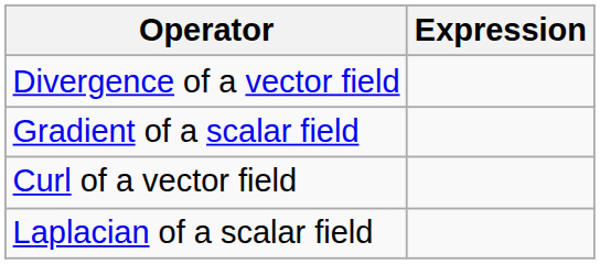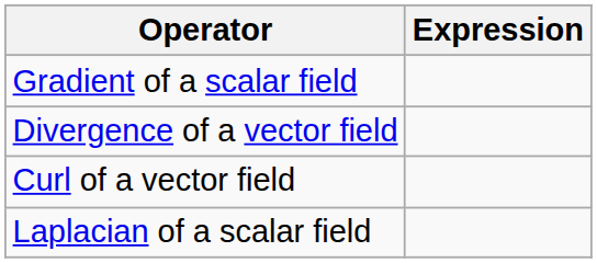rows swapped: Gradient of a scalar field <-> Divergence of a vector field
